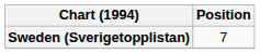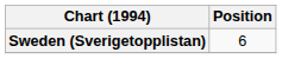Sweden (Sverigetopplistan) | Position: 7 -> 6
